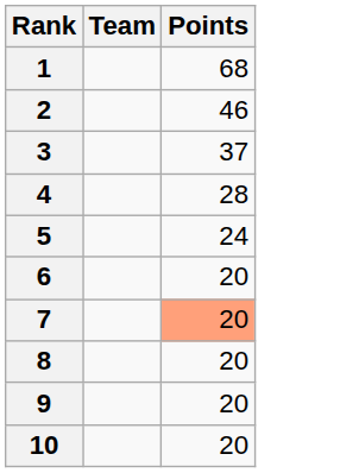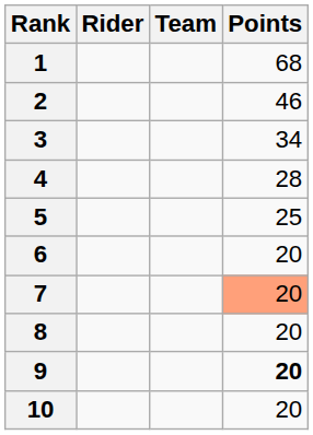+ column: Rider
3 | Points: 37 -> 34
5 | Points: 24 -> 25
9 | Points: normal -> bold
